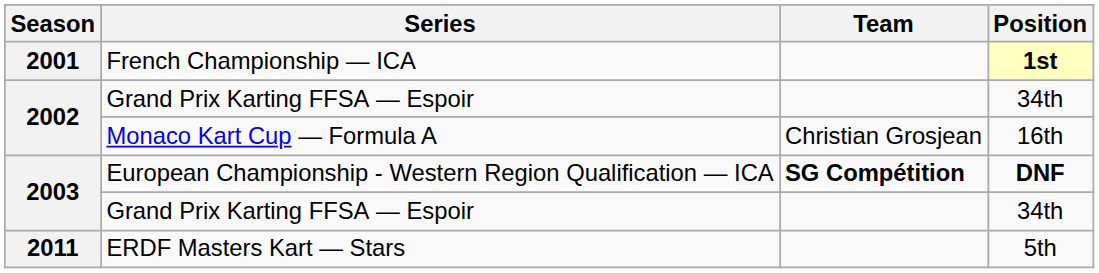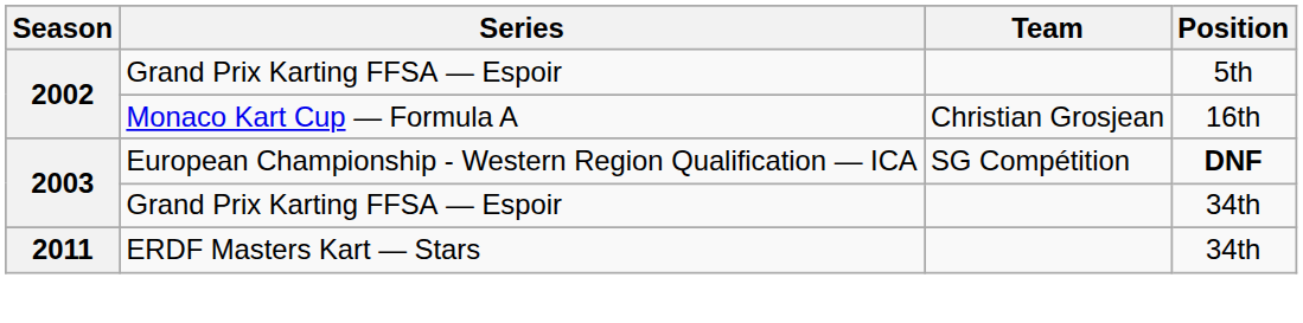- row: 2001 | French Championship — ICA | 1st
2002 / Grand Prix Karting FFSA — Espoir | Position: 34th -> 5th
European Championship - Western Region Qualification — ICA | Team: bold -> normal
ERDF Masters Kart — Stars | Position: 5th -> 34th
